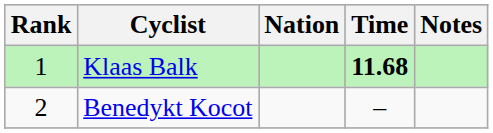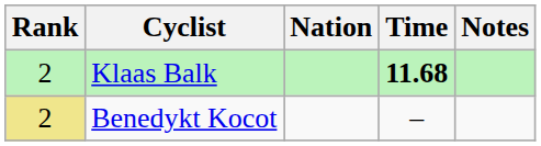Klaas Balk | Rank: 1 -> 2
Benedykt Kocot | Rank: no background -> khaki background
